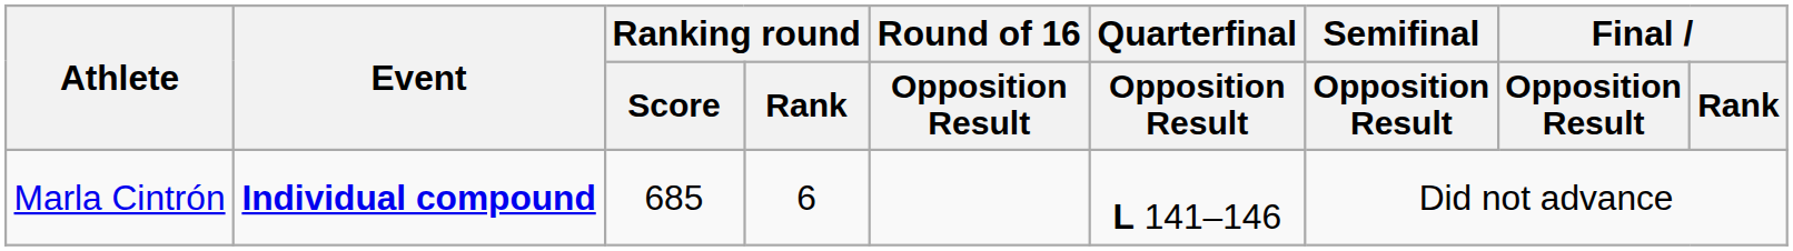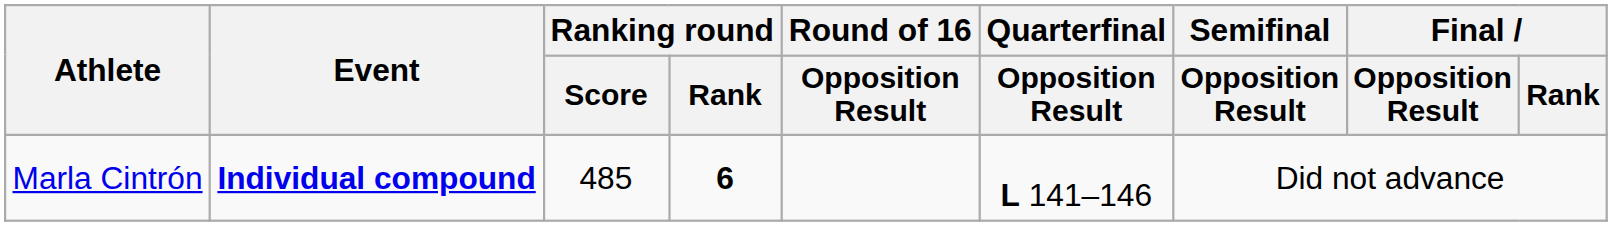Marla Cintrón | Ranking round / Score: 685 -> 485
Marla Cintrón | Ranking round / Rank: normal -> bold
